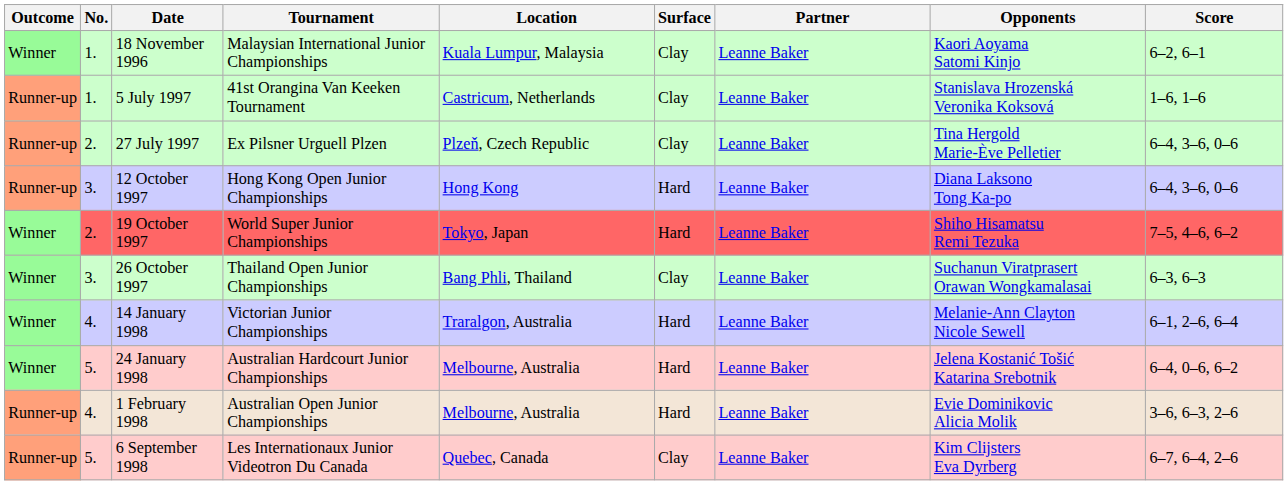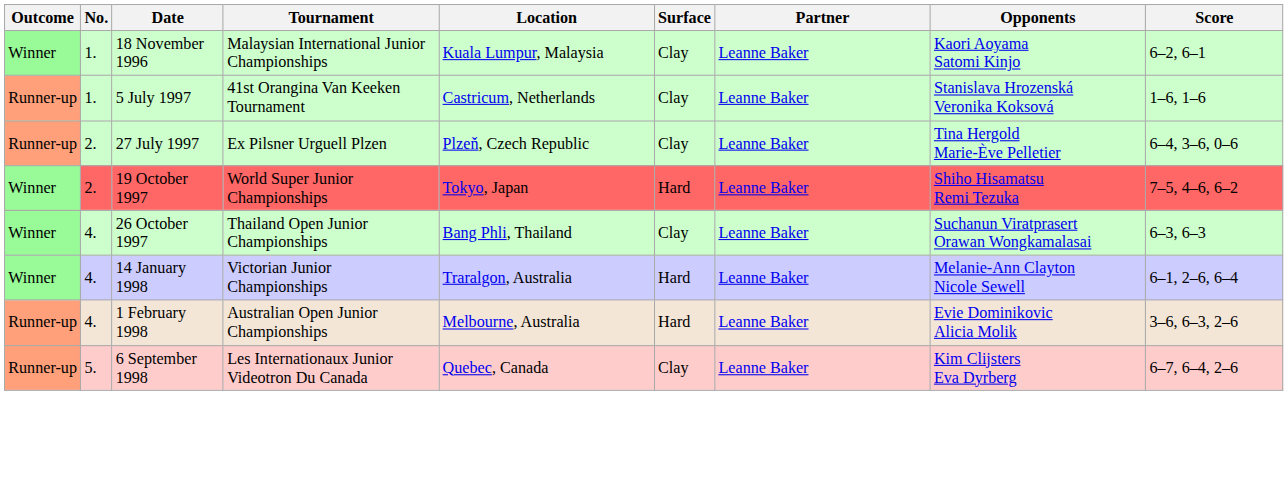- row: Runner-up | 3. | 12 October 1997 | Hong Kong Open Junior Championships | Hong Kong | Hard | Leanne Baker | Diana Laksono Tong Ka-po | 6–4, 3–6, 0–6
26 October 1997 | No.: 3. -> 4.
- row: Winner | 5. | 24 January 1998 | Australian Hardcourt Junior Championships | Melbourne, Australia | Hard | Leanne Baker | Jelena Kostanić Tošić Katarina Srebotnik | 6–4, 0–6, 6–2
